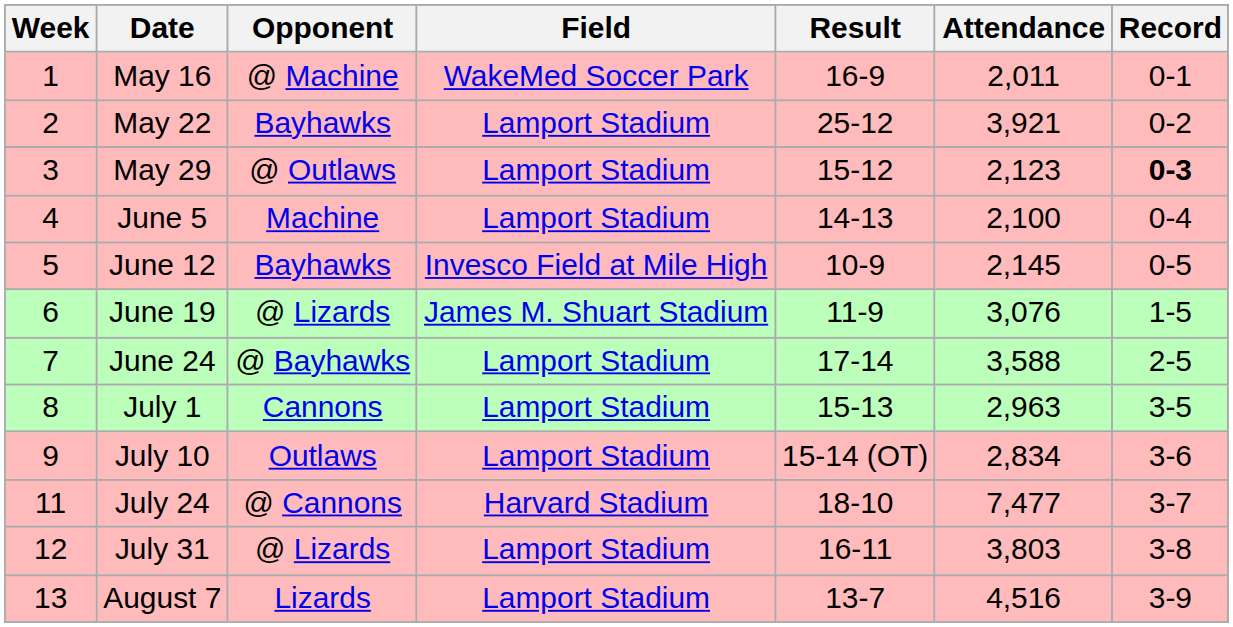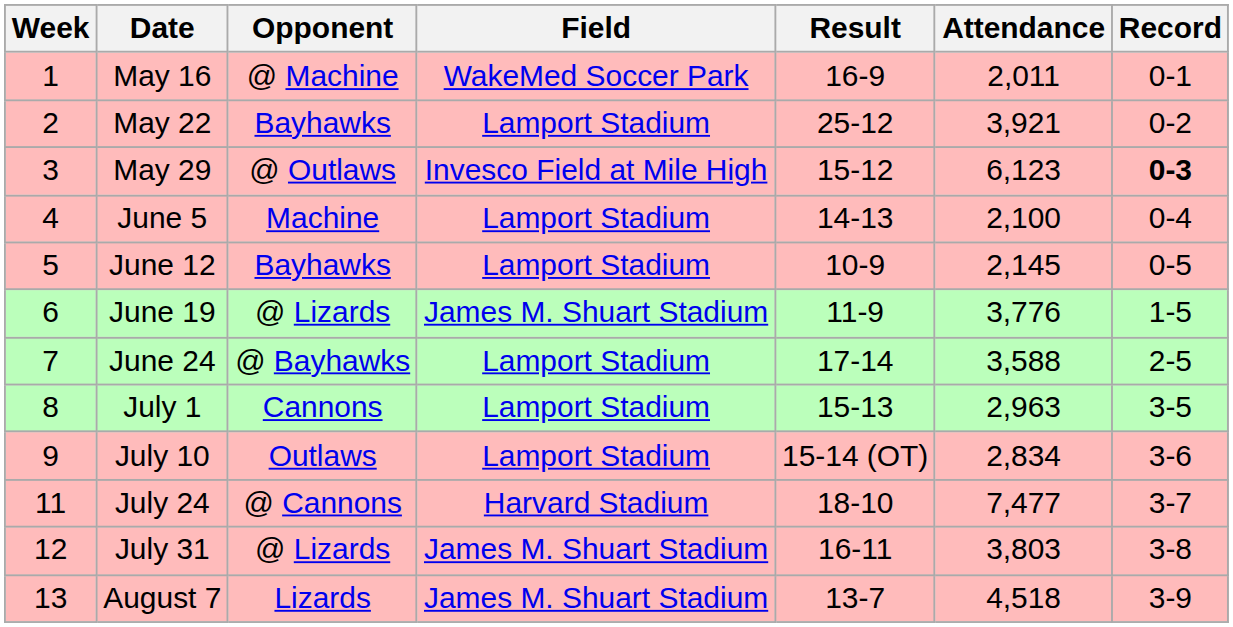May 29 | Field: Lamport Stadium -> Invesco Field at Mile High
May 29 | Attendance: 2,123 -> 6,123
June 12 | Field: Invesco Field at Mile High -> Lamport Stadium
June 19 | Attendance: 3,076 -> 3,776
July 31 | Field: Lamport Stadium -> James M. Shuart Stadium
August 7 | Field: Lamport Stadium -> James M. Shuart Stadium
August 7 | Attendance: 4,516 -> 4,518
